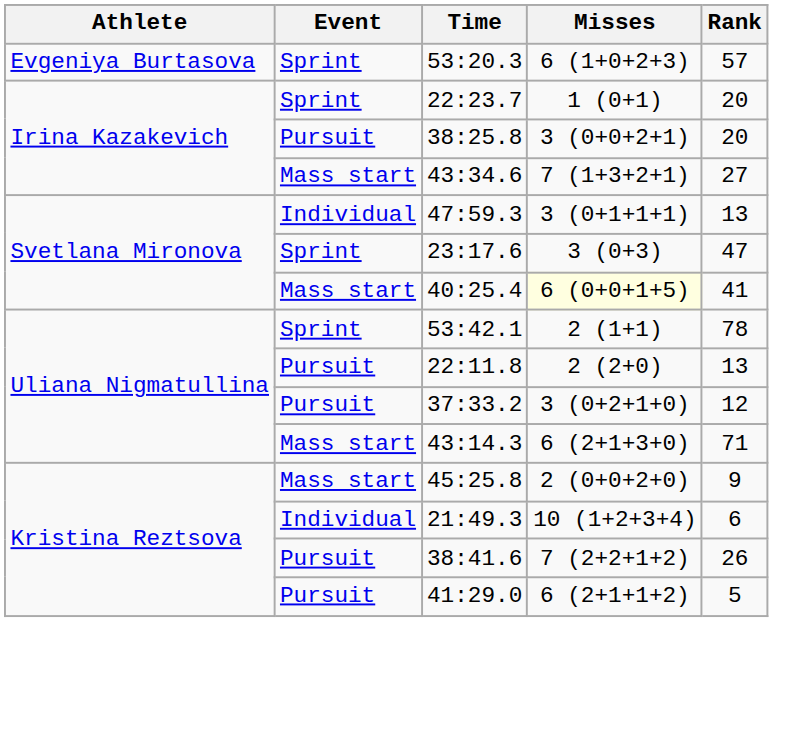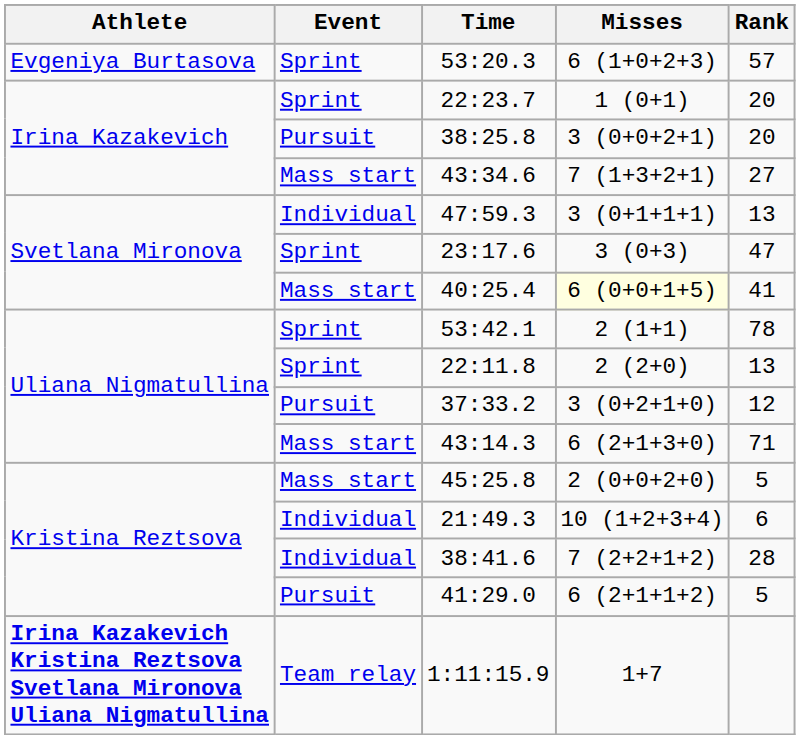22:11.8 | Event: Pursuit -> Sprint
45:25.8 | Rank: 9 -> 5
38:41.6 | Event: Pursuit -> Individual
38:41.6 | Rank: 26 -> 28
+ row: Irina Kazakevich Kristina Reztsova Svetlana Mironova Uliana Nigmatullina | Team relay | 1:11:15.9 | 1+7
